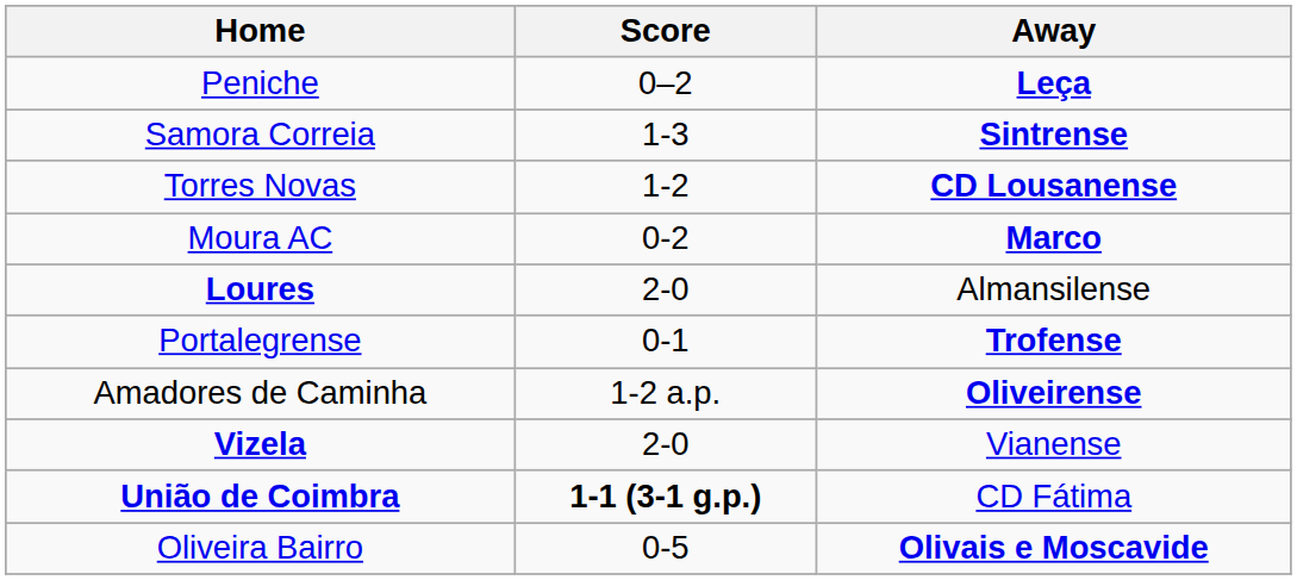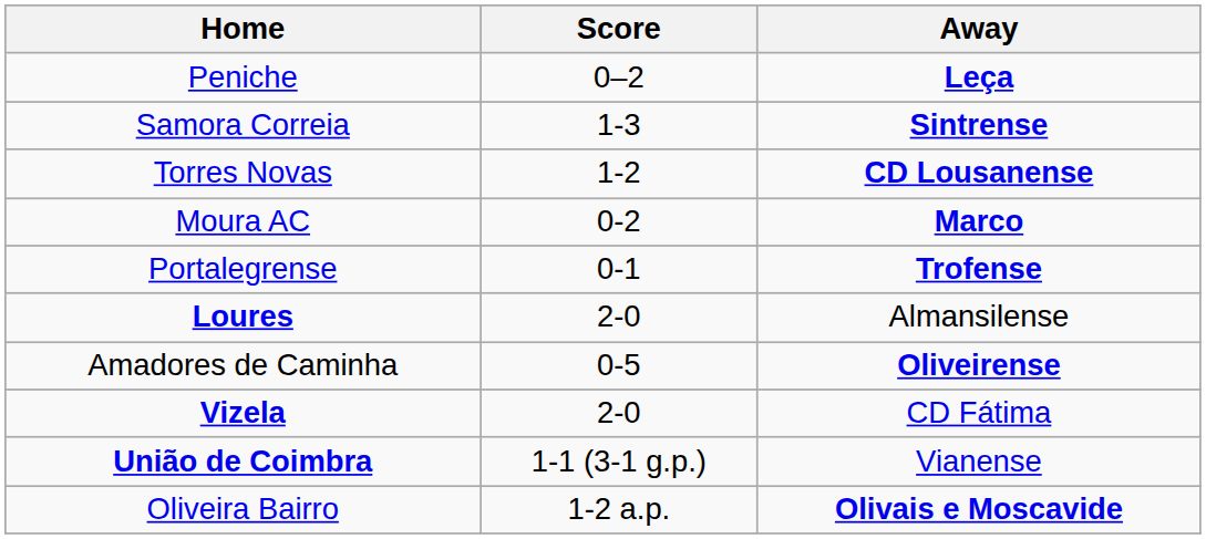rows swapped: Portalegrense <-> Loures
Amadores de Caminha | Score: 1-2 a.p. -> 0-5
Vizela | Away: Vianense -> CD Fátima
União de Coimbra | Score: bold -> normal
União de Coimbra | Away: CD Fátima -> Vianense
Oliveira Bairro | Score: 0-5 -> 1-2 a.p.
